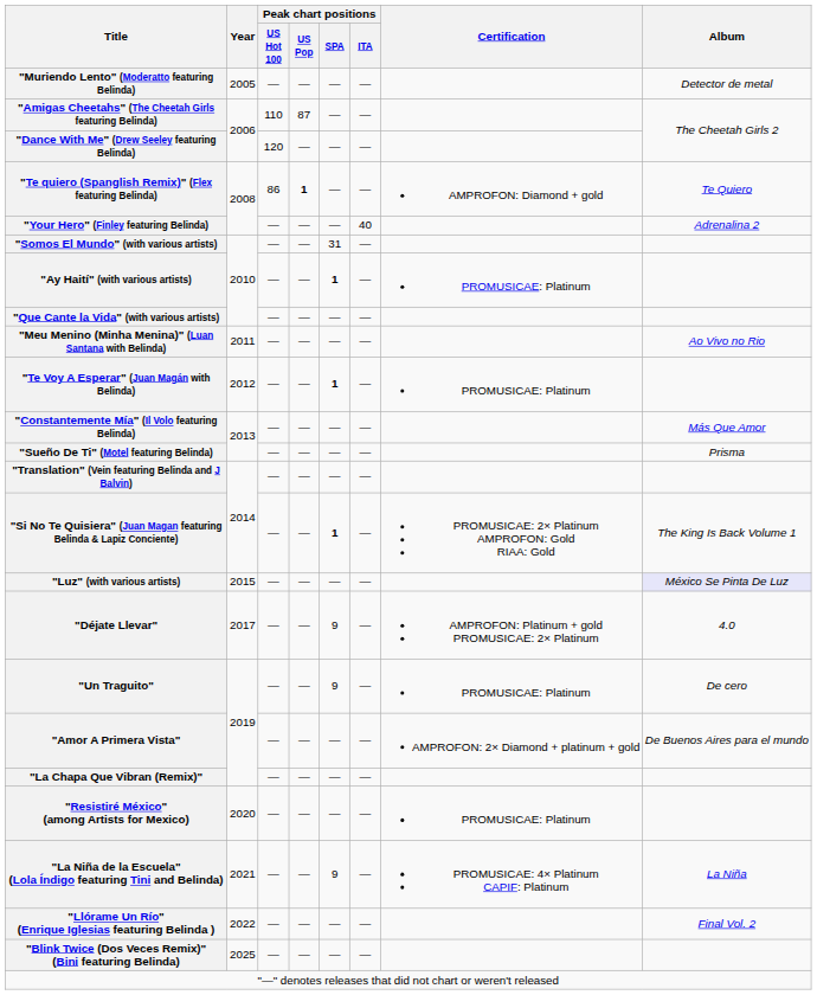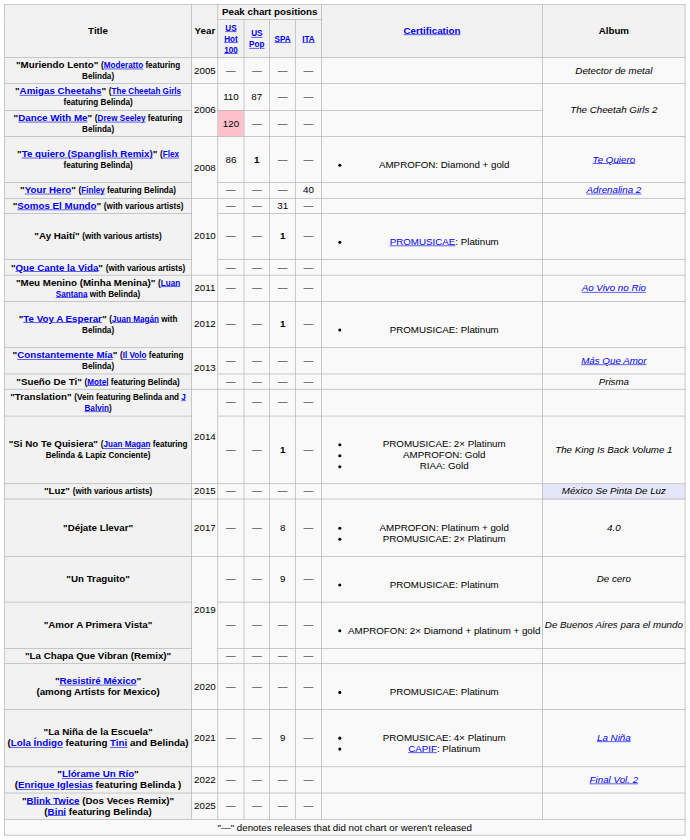"Dance With Me" (Drew Seeley featuring Belinda) | Peak chart positions / US Hot 100: no background -> pink background
"Déjate Llevar" | Peak chart positions / SPA: 9 -> 8
